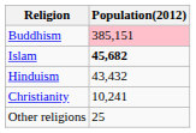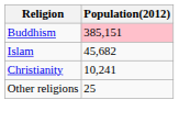Islam | Population(2012): bold -> normal
- row: Hinduism | 43,432
